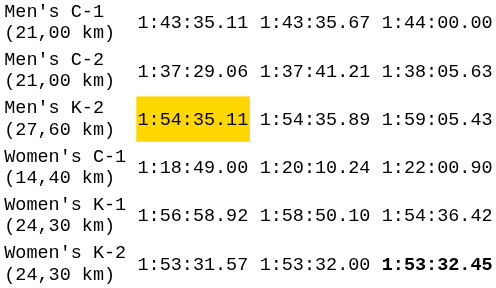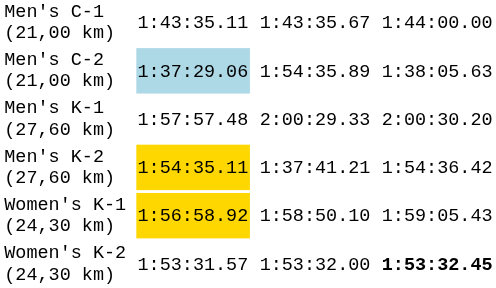Men's C-2 (21,00 km) | column 3: no background -> lightblue background
Men's C-2 (21,00 km) | column 5: 1:37:41.21 -> 1:54:35.89
+ row: Men's K-1 (27,60 km) | 1:57:57.48 | 2:00:29.33 | 2:00:30.20
Men's K-2 (27,60 km) | column 5: 1:54:35.89 -> 1:37:41.21
Men's K-2 (27,60 km) | column 7: 1:59:05.43 -> 1:54:36.42
- row: Women's C-1 (14,40 km) | 1:18:49.00 | 1:20:10.24 | 1:22:00.90
Women's K-1 (24,30 km) | column 3: no background -> gold background
Women's K-1 (24,30 km) | column 7: 1:54:36.42 -> 1:59:05.43
